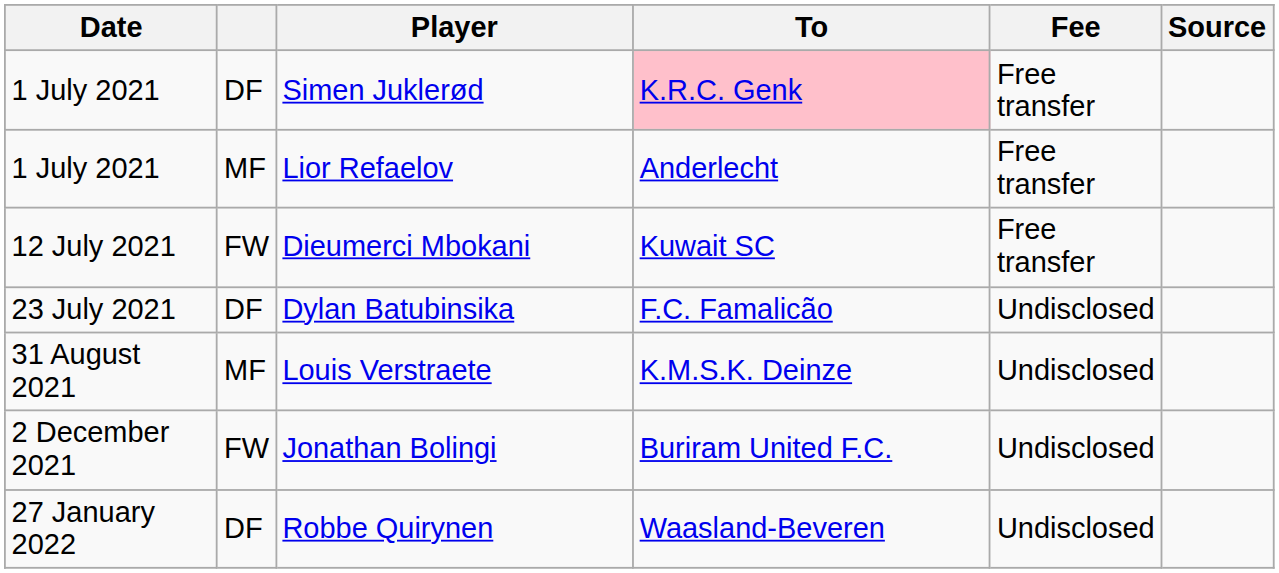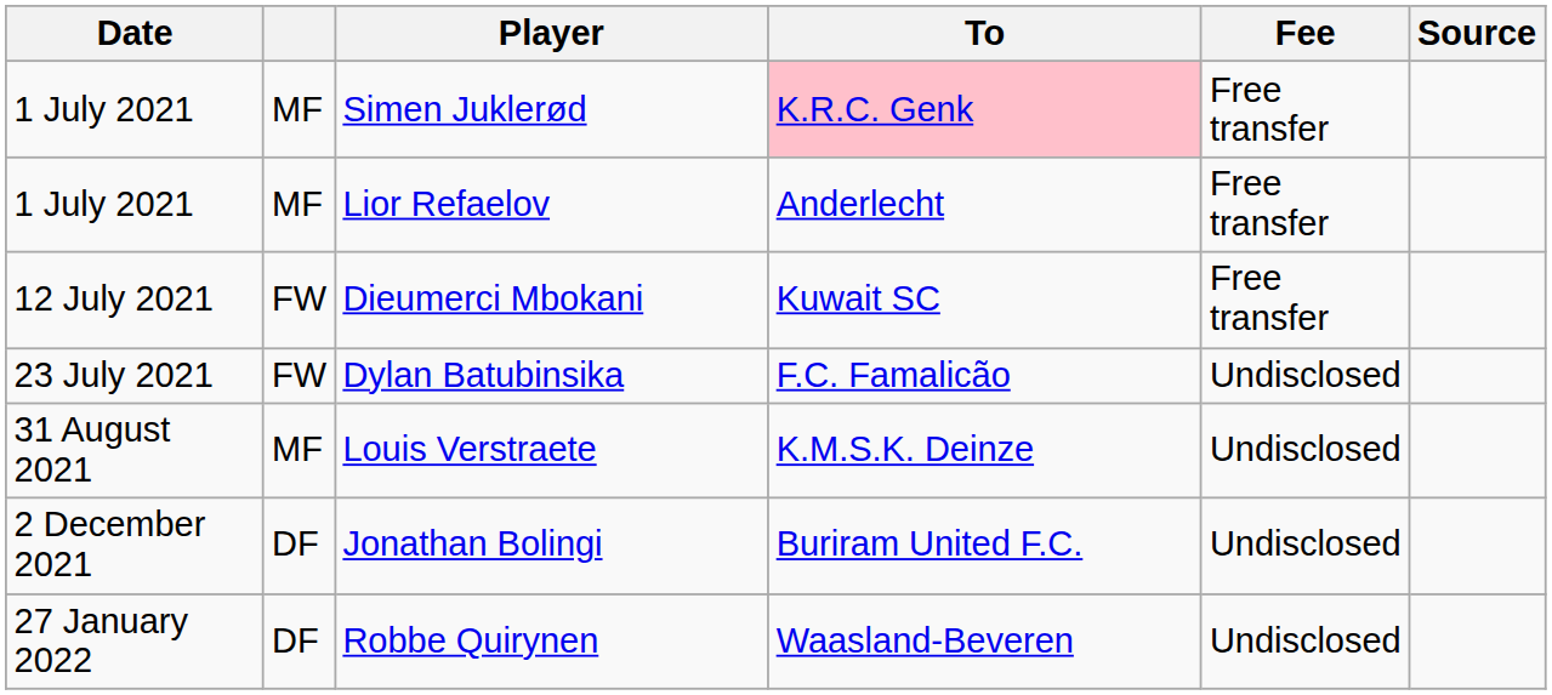Simen Juklerød | column 2: DF -> MF
Dylan Batubinsika | column 2: DF -> FW
Jonathan Bolingi | column 2: FW -> DF
